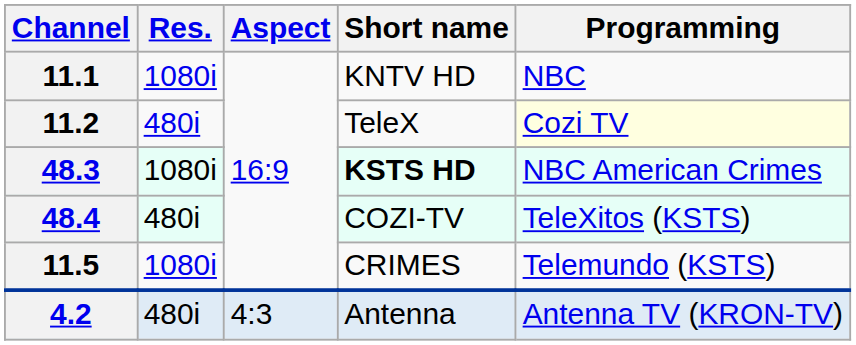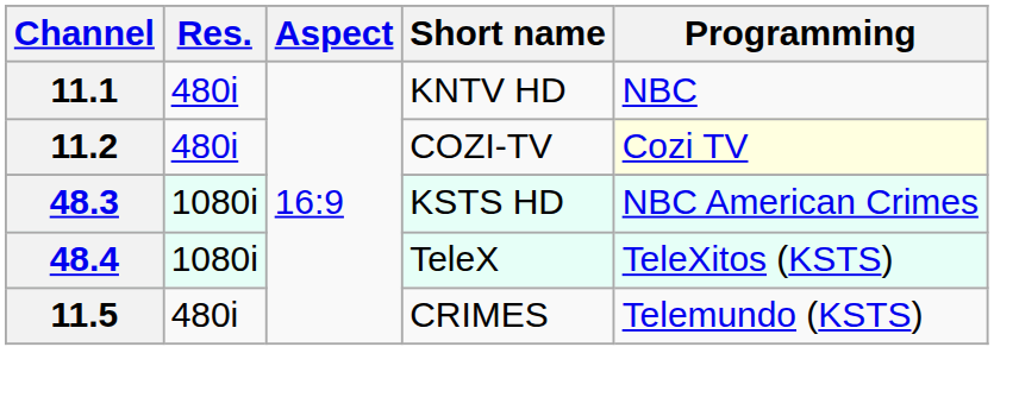11.1 | Res.: 1080i -> 480i
11.2 | Short name: TeleX -> COZI-TV
48.3 | Short name: bold -> normal
48.4 | Res.: 480i -> 1080i
48.4 | Short name: COZI-TV -> TeleX
11.5 | Res.: 1080i -> 480i
- row: 4.2 | 480i | 4:3 | Antenna | Antenna TV (KRON-TV)
